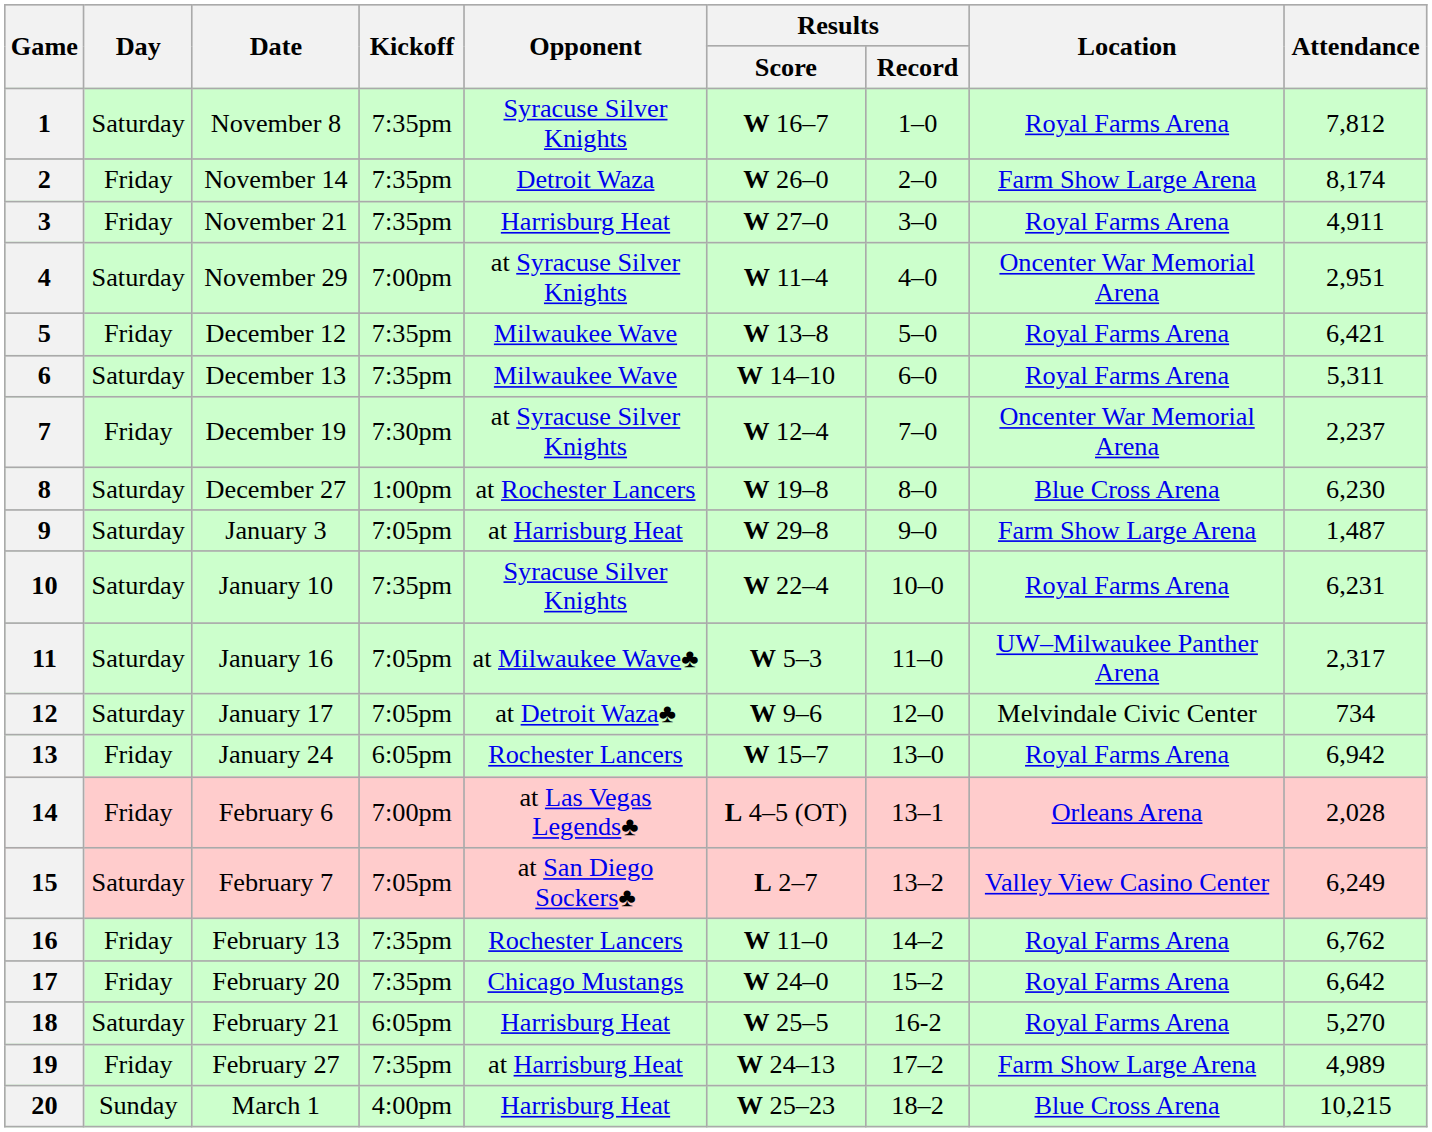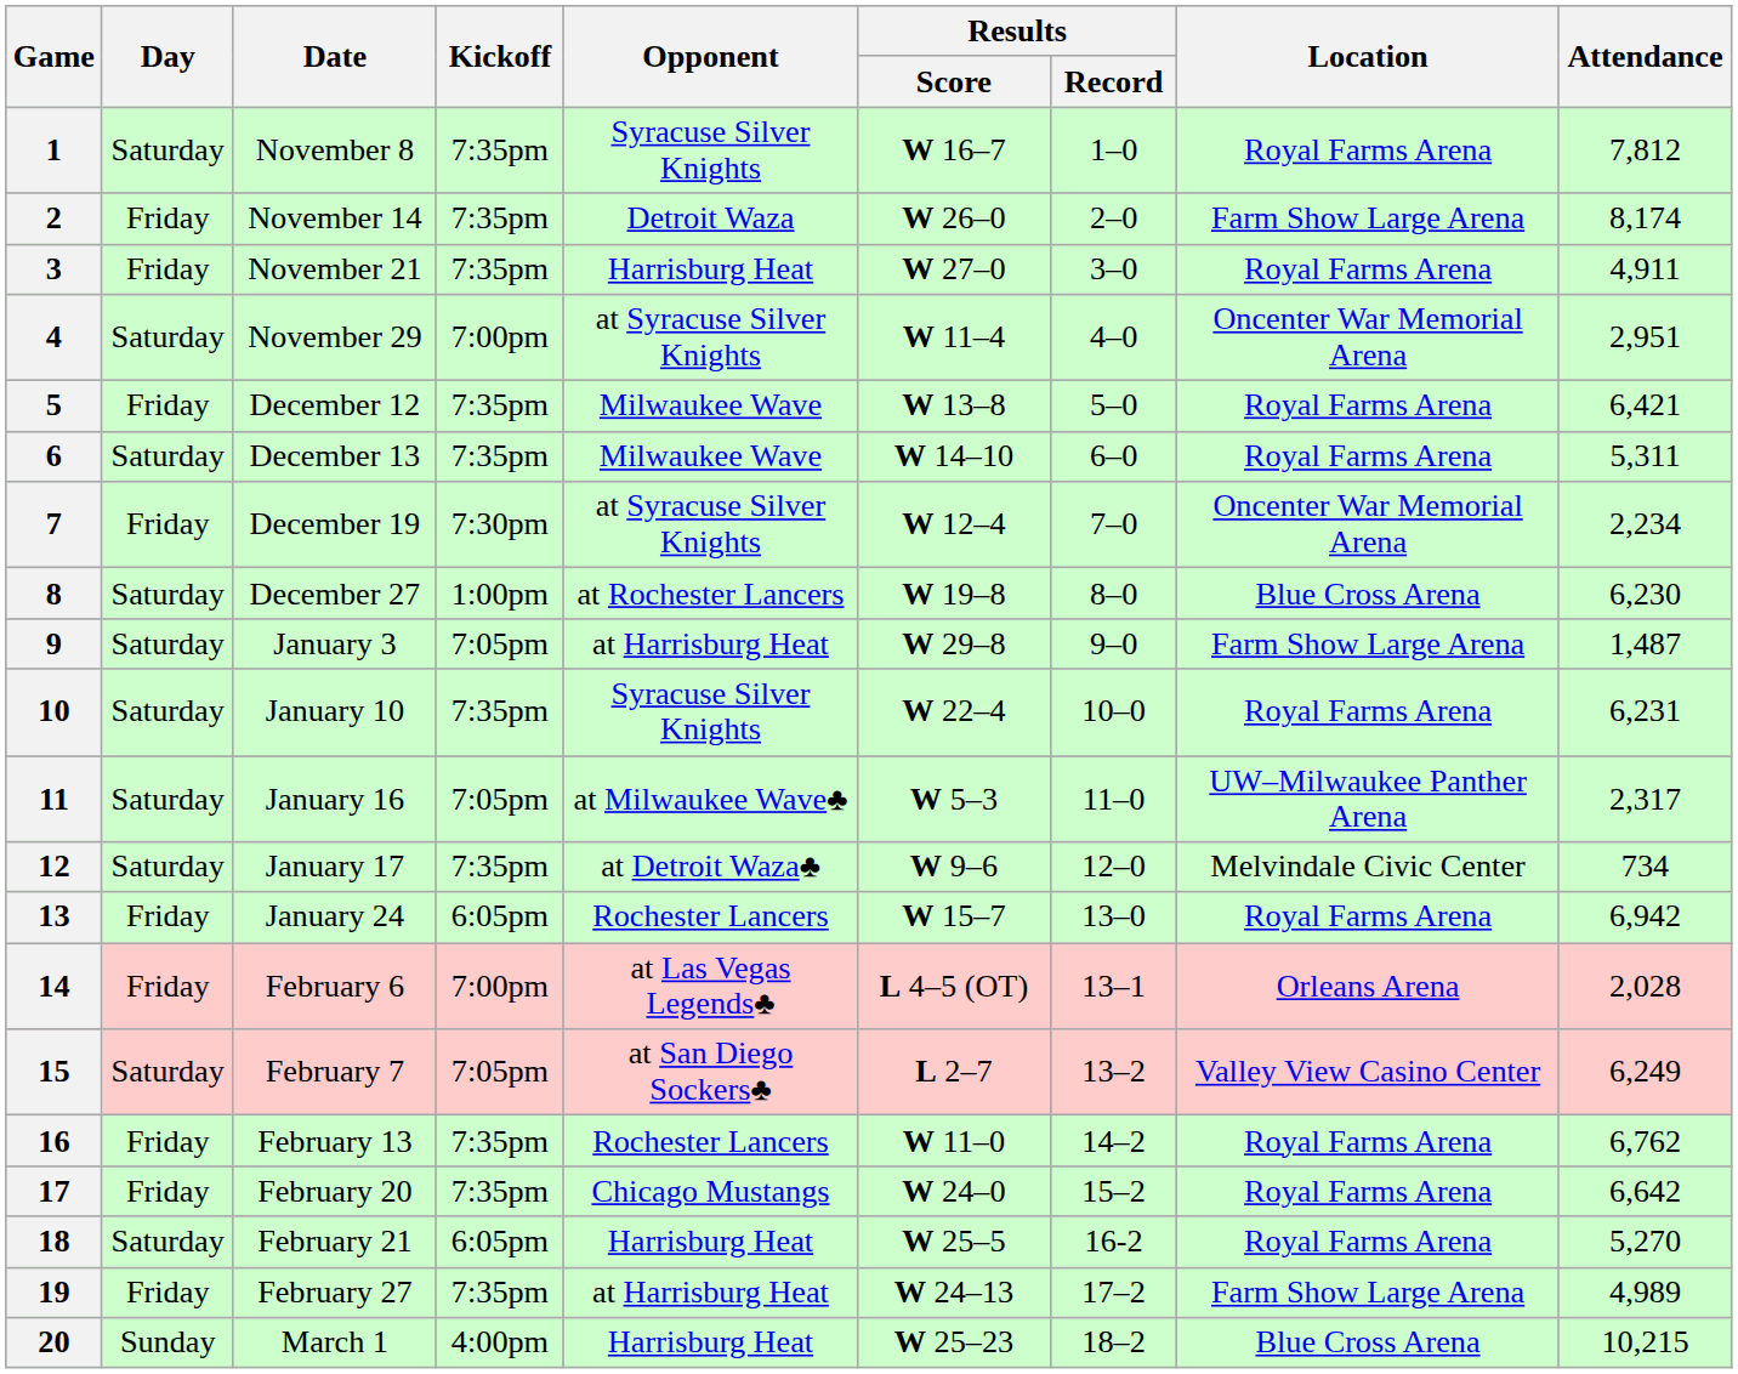7 | Attendance: 2,237 -> 2,234
12 | Kickoff: 7:05pm -> 7:35pm
